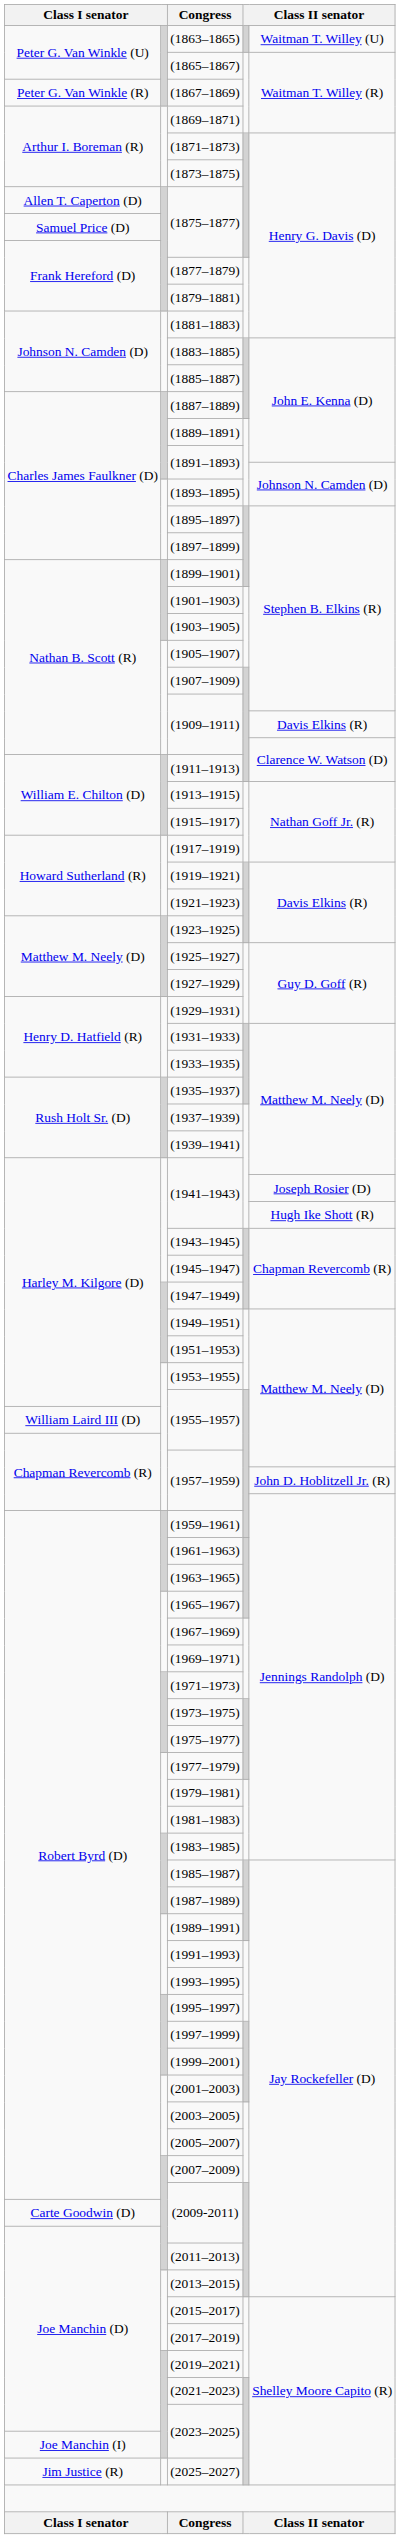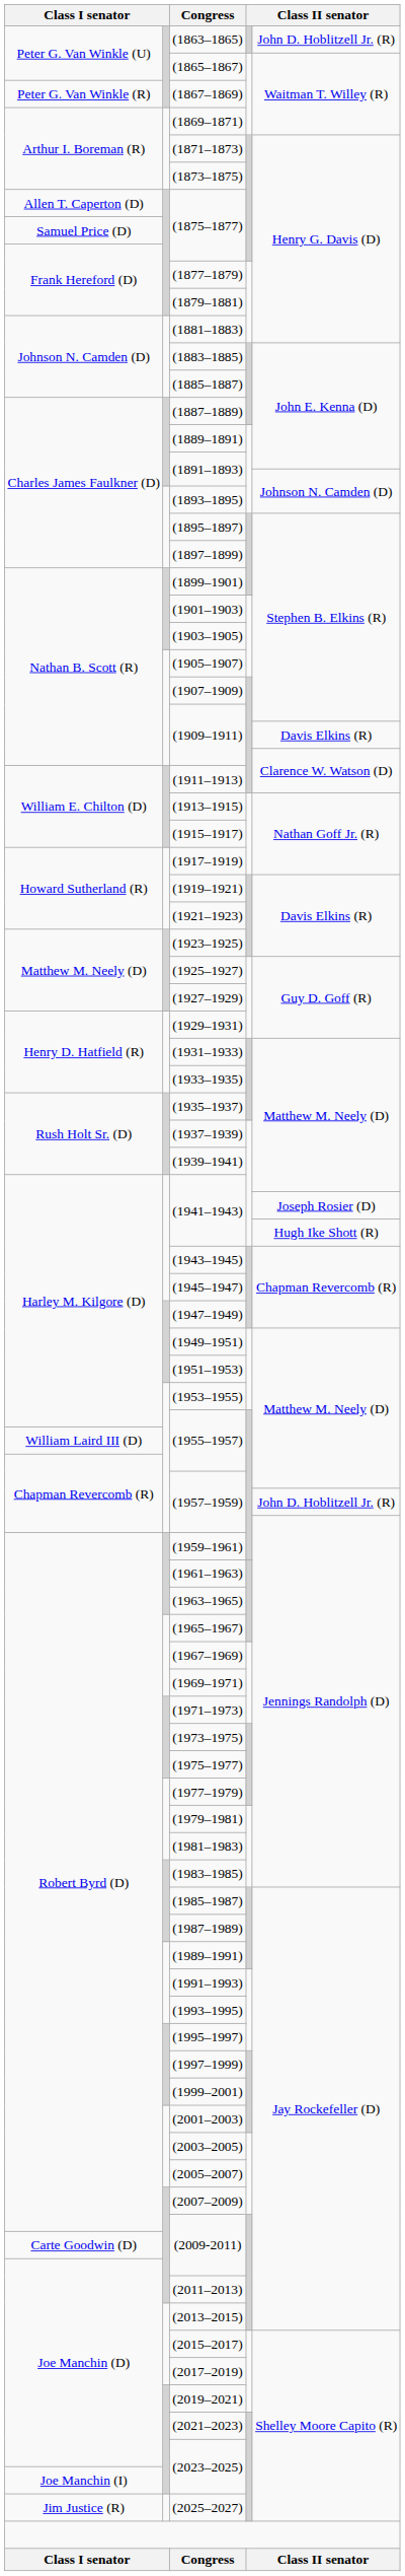(1863–1865) | column 5: Waitman T. Willey (U) -> John D. Hoblitzell Jr. (R)
